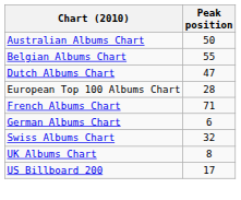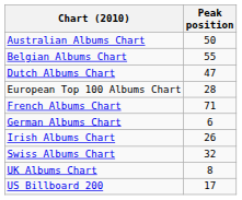+ row: Irish Albums Chart | 26
